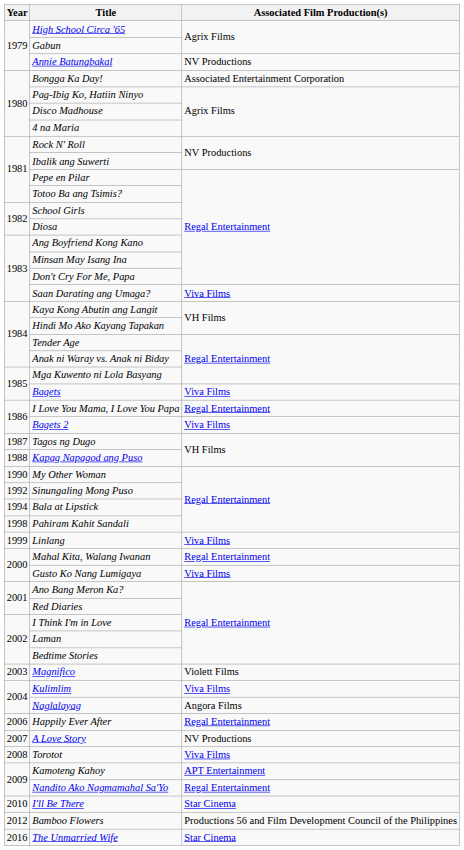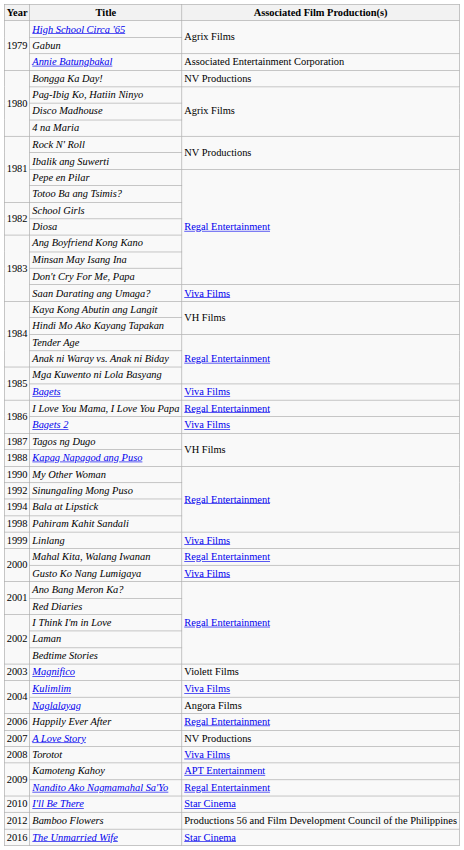Annie Batungbakal | Associated Film Production(s): NV Productions -> Associated Entertainment Corporation
Bongga Ka Day! | Associated Film Production(s): Associated Entertainment Corporation -> NV Productions
